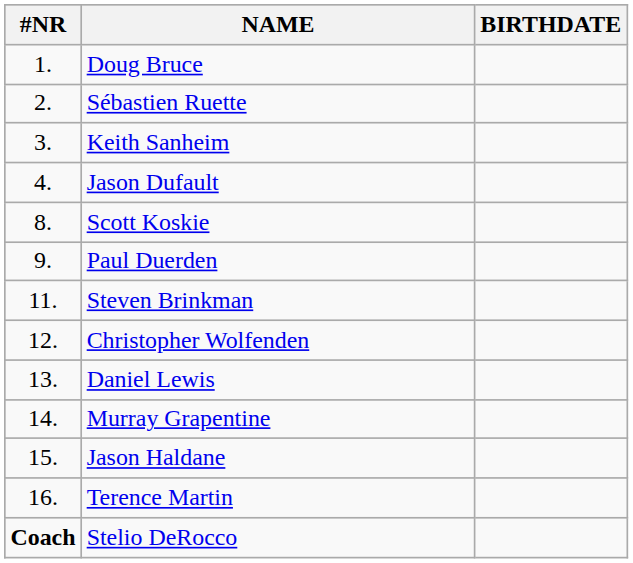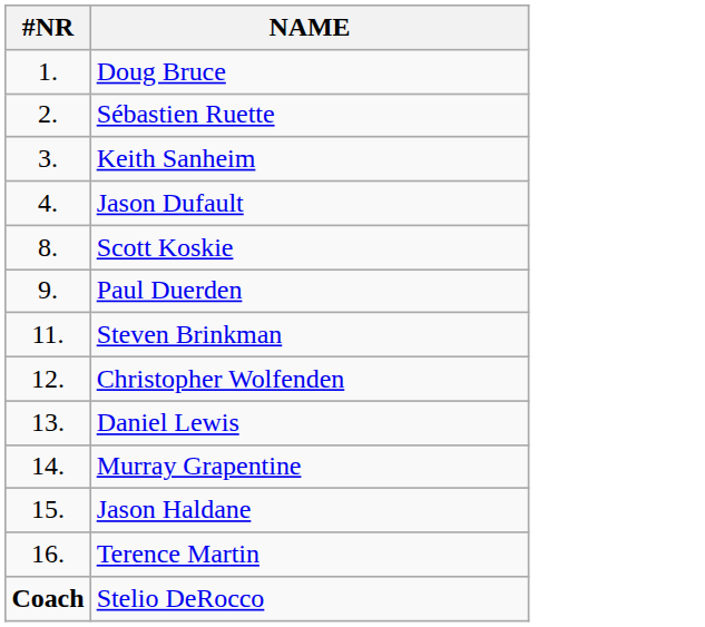- column: BIRTHDATE
